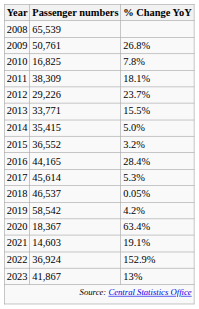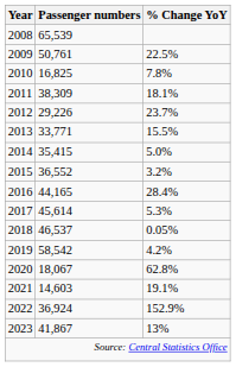2009 | % Change YoY: 26.8% -> 22.5%
2020 | Passenger numbers: 18,367 -> 18,067
2020 | % Change YoY: 63.4% -> 62.8%
